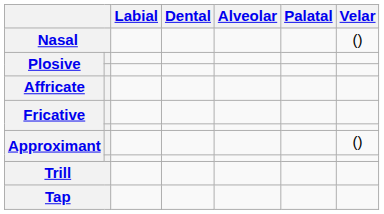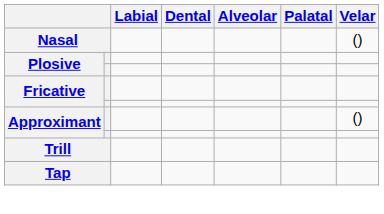- row: Affricate
